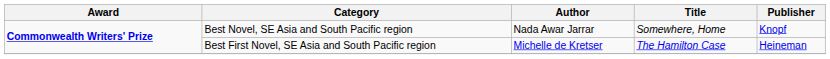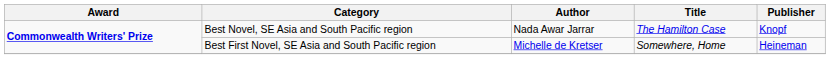Best Novel, SE Asia and South Pacific region | Title: Somewhere, Home -> The Hamilton Case
Best First Novel, SE Asia and South Pacific region | Title: The Hamilton Case -> Somewhere, Home
